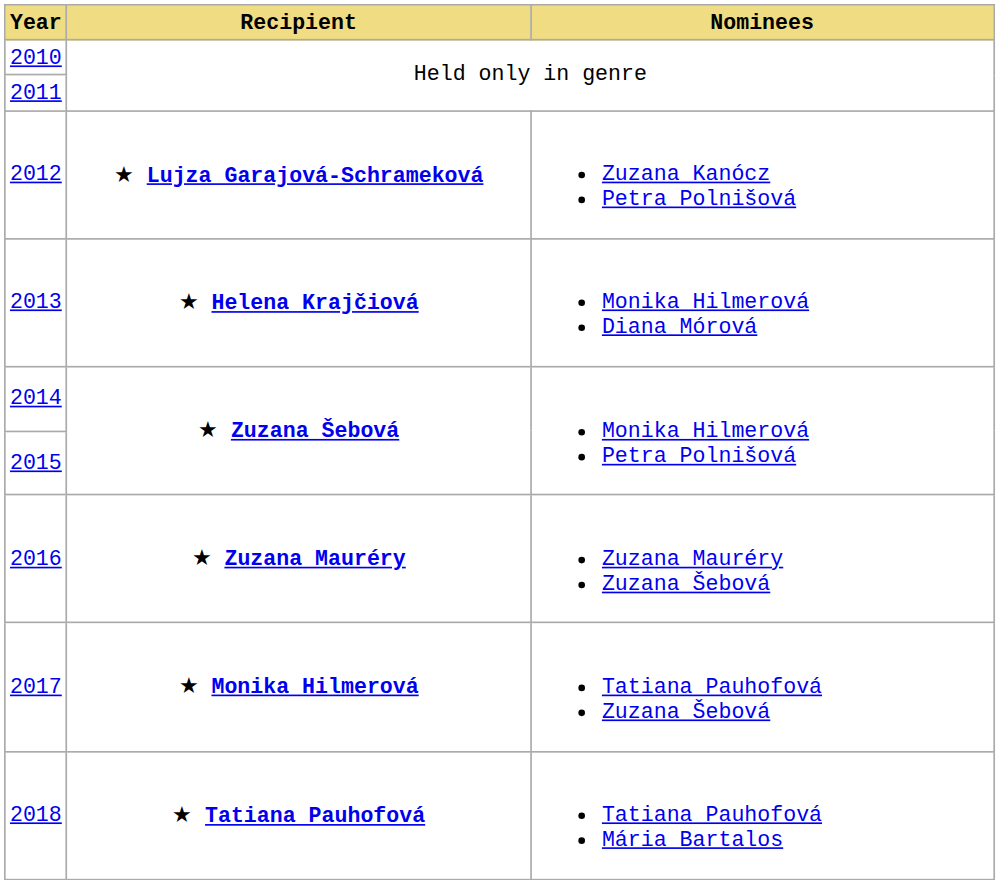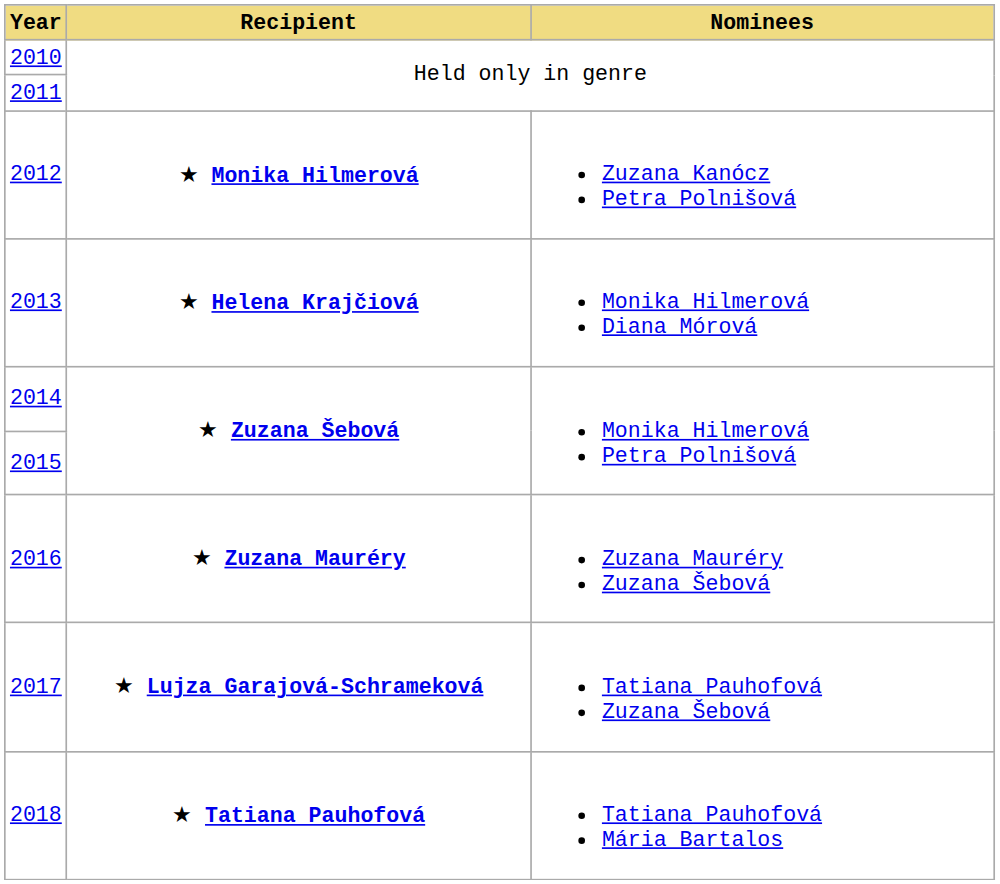2012 | Recipient: ★ Lujza Garajová-Schrameková -> ★ Monika Hilmerová
2017 | Recipient: ★ Monika Hilmerová -> ★ Lujza Garajová-Schrameková
